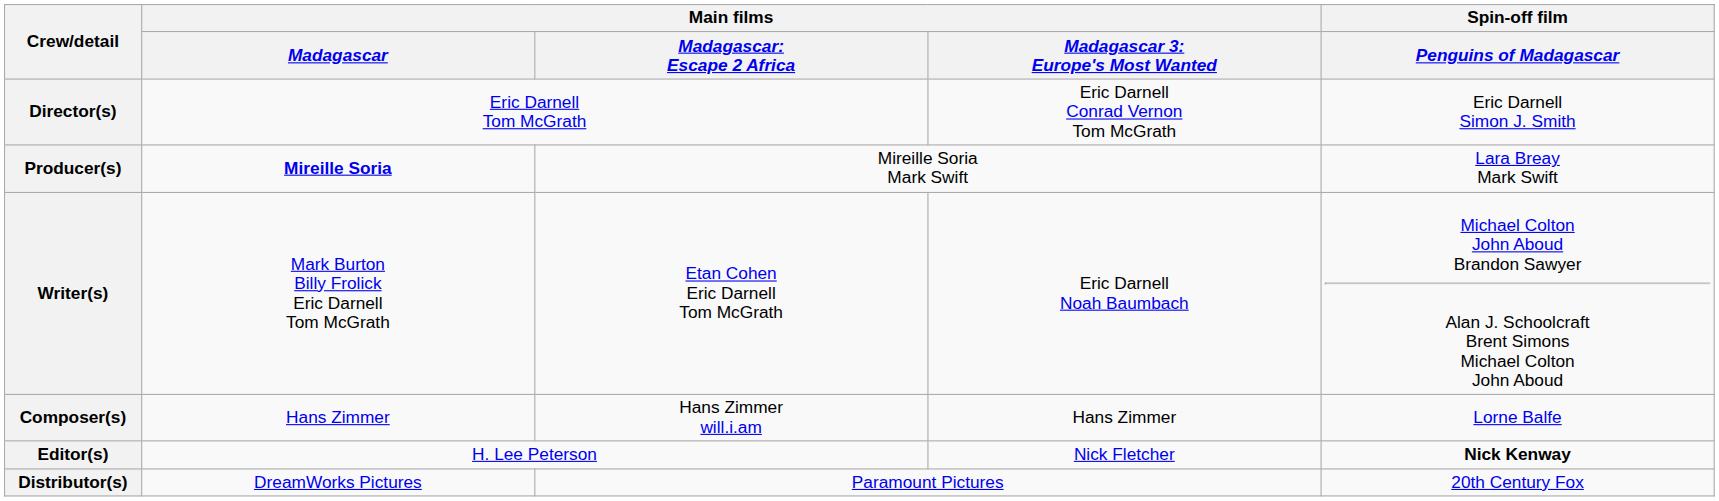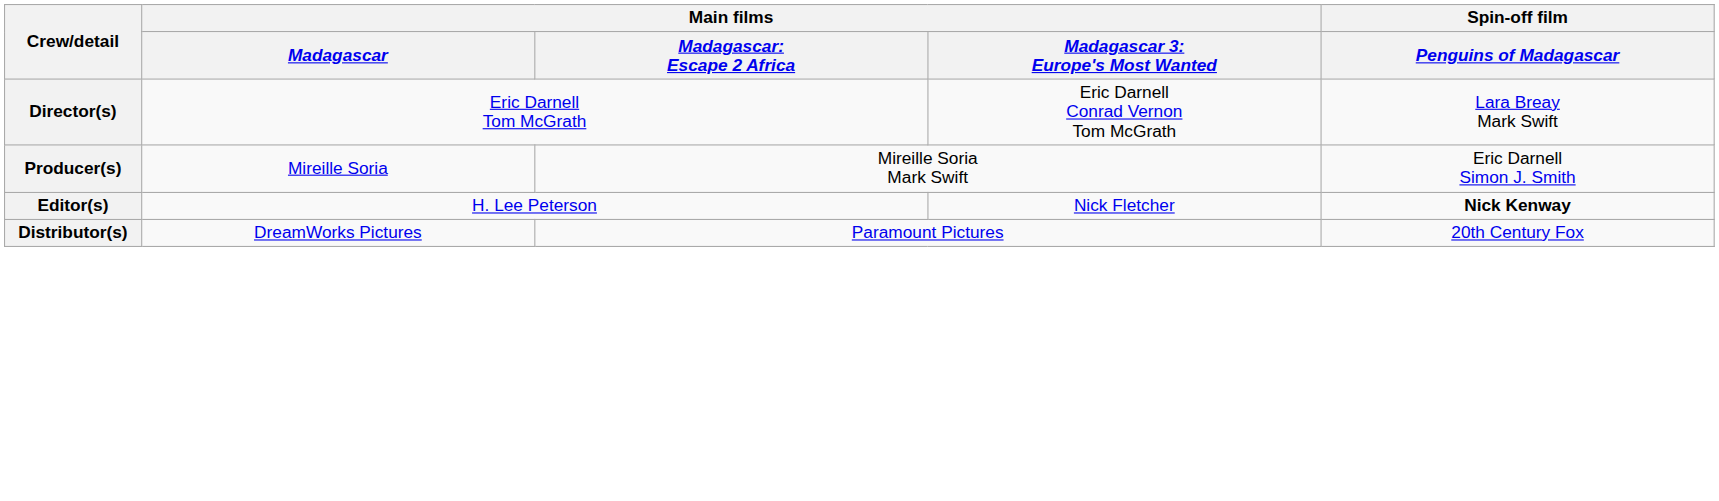Director(s) | Spin-off film / Penguins of Madagascar: Eric Darnell Simon J. Smith -> Lara Breay Mark Swift
Producer(s) | Main films / Madagascar: bold -> normal
Producer(s) | Spin-off film / Penguins of Madagascar: Lara Breay Mark Swift -> Eric Darnell Simon J. Smith
- row: Writer(s) | Mark Burton Billy Frolick Eric Darnell Tom McGrath | Etan Cohen Eric Darnell Tom McGrath | Eric Darnell Noah Baumbach | Michael Colton John Aboud Brandon Sawyer Alan J. Schoolcraft Brent Simons Michael Colton John Aboud
- row: Composer(s) | Hans Zimmer | Hans Zimmer will.i.am | Hans Zimmer | Lorne Balfe
